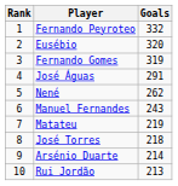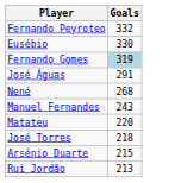- column: Rank | 1 | 2 | 3 | 4 | 5 | 6 | 7 | 8 | 9 | 10
Eusébio | Goals: 320 -> 330
Fernando Gomes | Goals: no background -> lightblue background
Nené | Goals: 262 -> 268
Matateu | Goals: 219 -> 220
Arsénio Duarte | Goals: 214 -> 215
